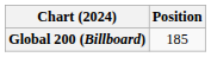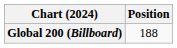Global 200 (Billboard) | Position: 185 -> 188
